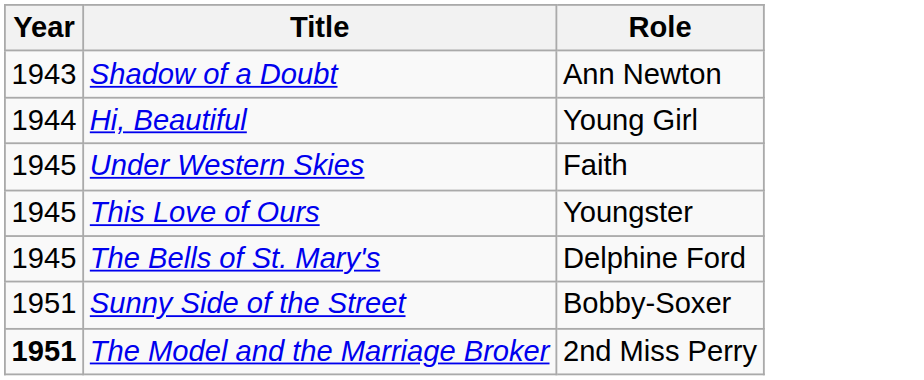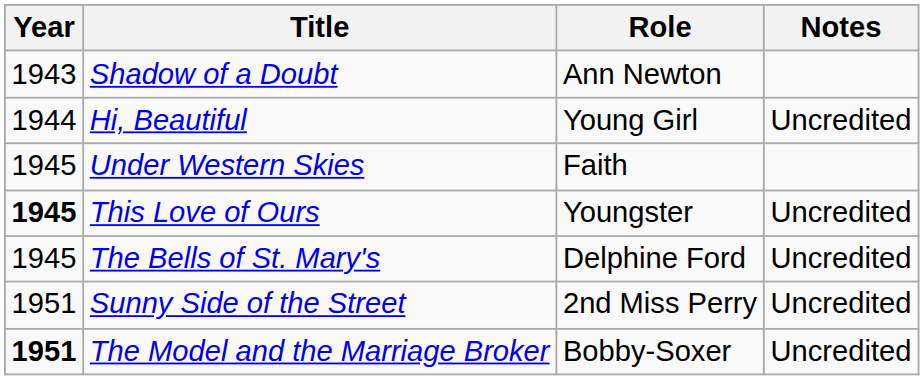+ column: Notes | Uncredited | Uncredited | Uncredited | Uncredited | Uncredited
This Love of Ours | Year: normal -> bold
Sunny Side of the Street | Role: Bobby-Soxer -> 2nd Miss Perry
The Model and the Marriage Broker | Role: 2nd Miss Perry -> Bobby-Soxer
